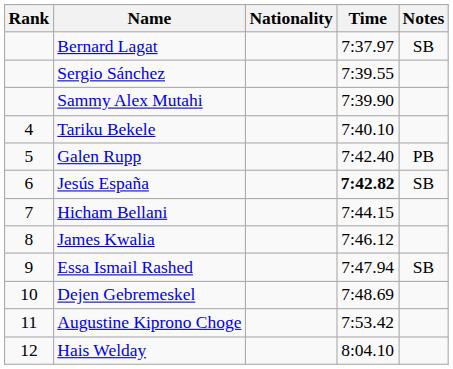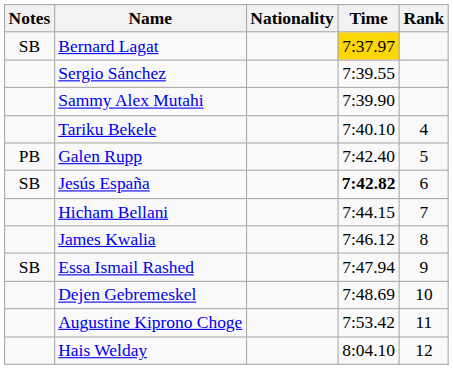columns swapped: Rank <-> Notes
Bernard Lagat | Time: no background -> gold background
